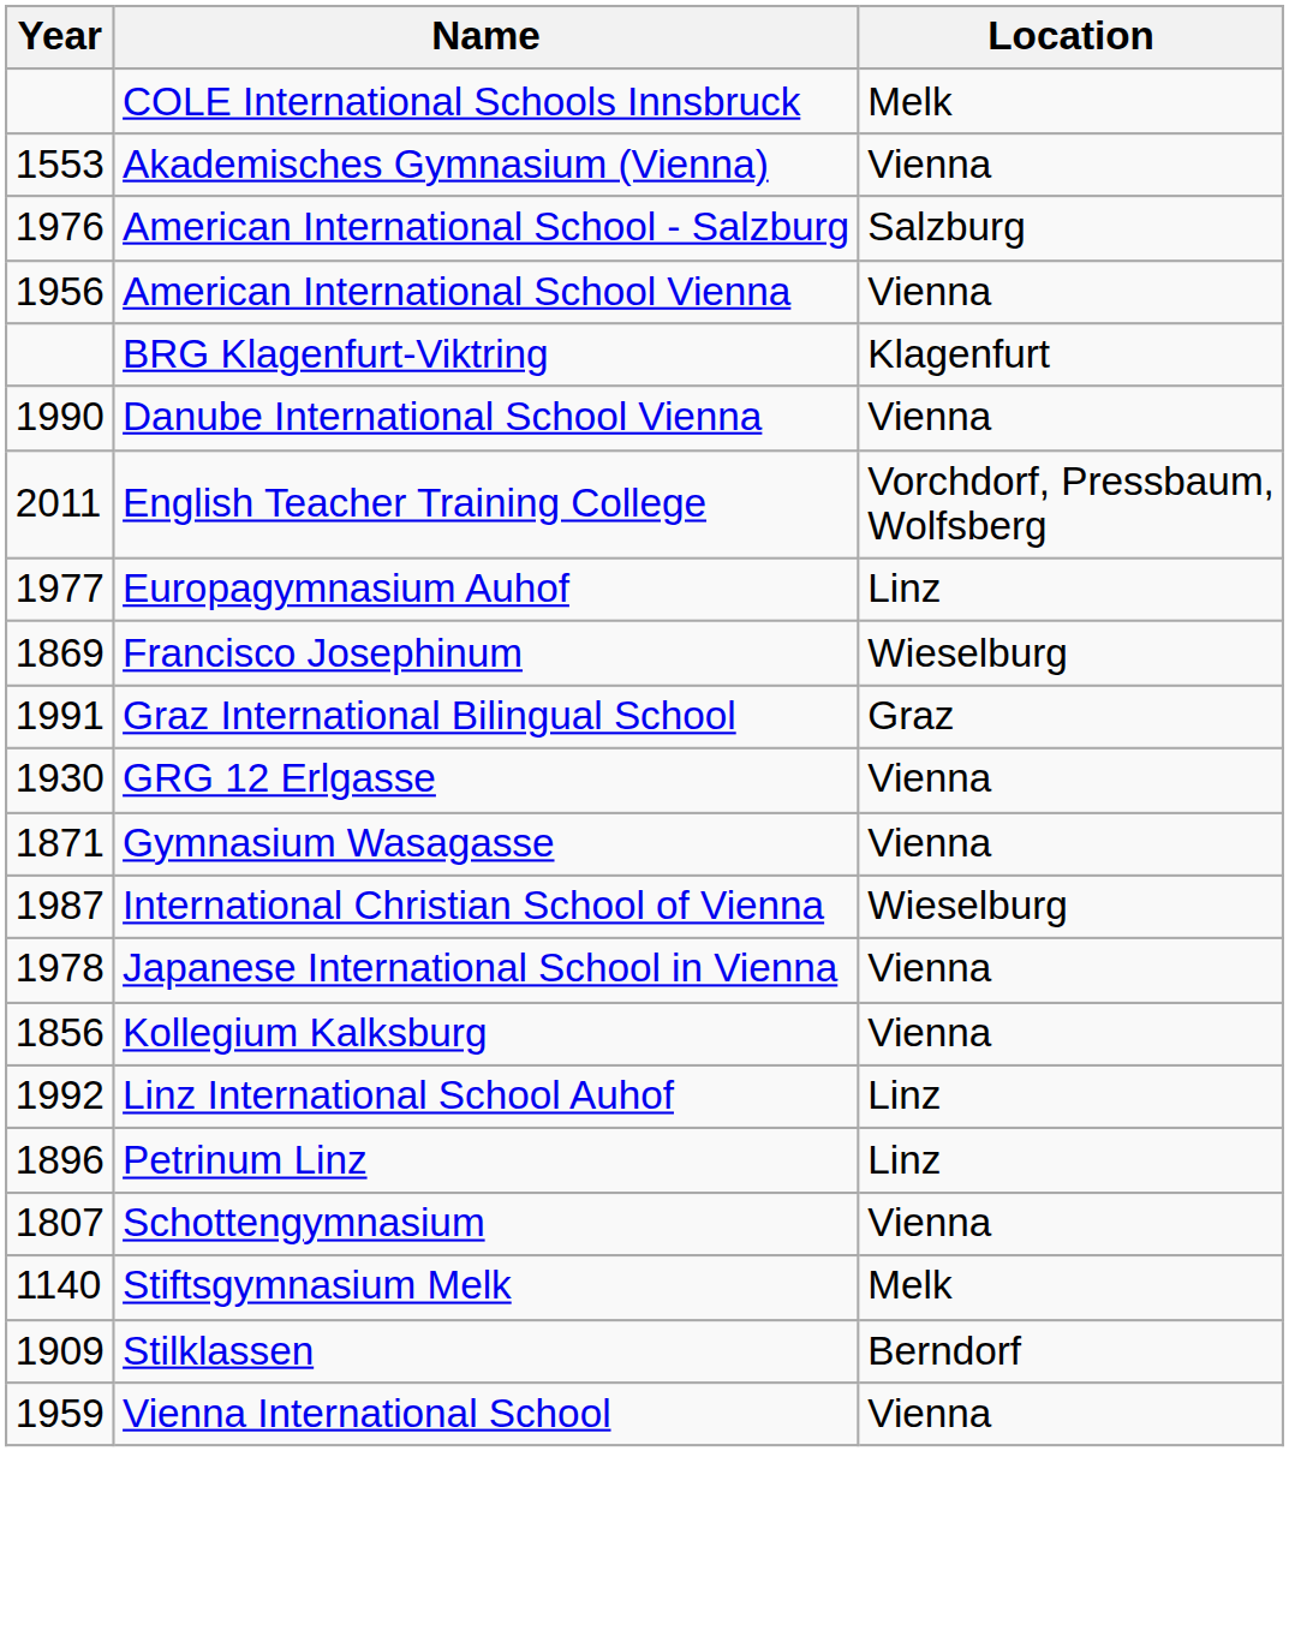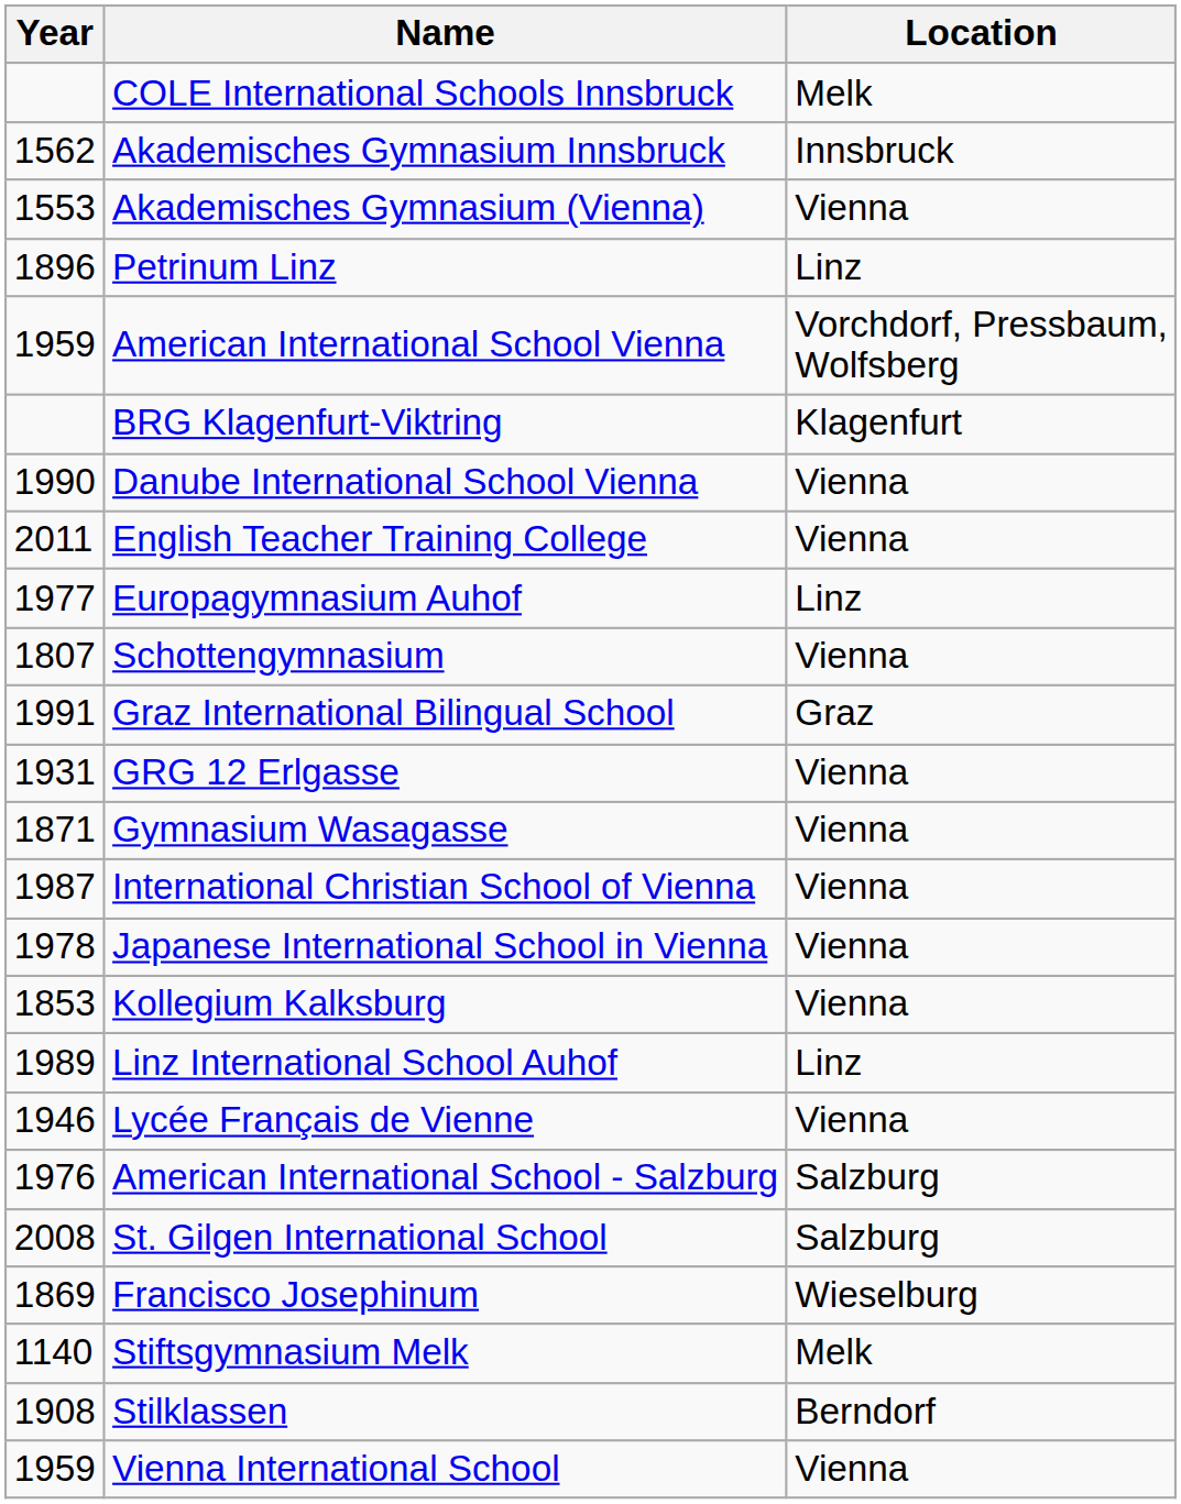+ row: 1562 | Akademisches Gymnasium Innsbruck | Innsbruck
rows swapped: American International School - Salzburg <-> Petrinum Linz
American International School Vienna | Year: 1956 -> 1959
American International School Vienna | Location: Vienna -> Vorchdorf, Pressbaum, Wolfsberg
English Teacher Training College | Location: Vorchdorf, Pressbaum, Wolfsberg -> Vienna
rows swapped: Francisco Josephinum <-> Schottengymnasium
GRG 12 Erlgasse | Year: 1930 -> 1931
International Christian School of Vienna | Location: Wieselburg -> Vienna
Kollegium Kalksburg | Year: 1856 -> 1853
Linz International School Auhof | Year: 1992 -> 1989
+ row: 1946 | Lycée Français de Vienne | Vienna
+ row: 2008 | St. Gilgen International School | Salzburg
Stilklassen | Year: 1909 -> 1908
